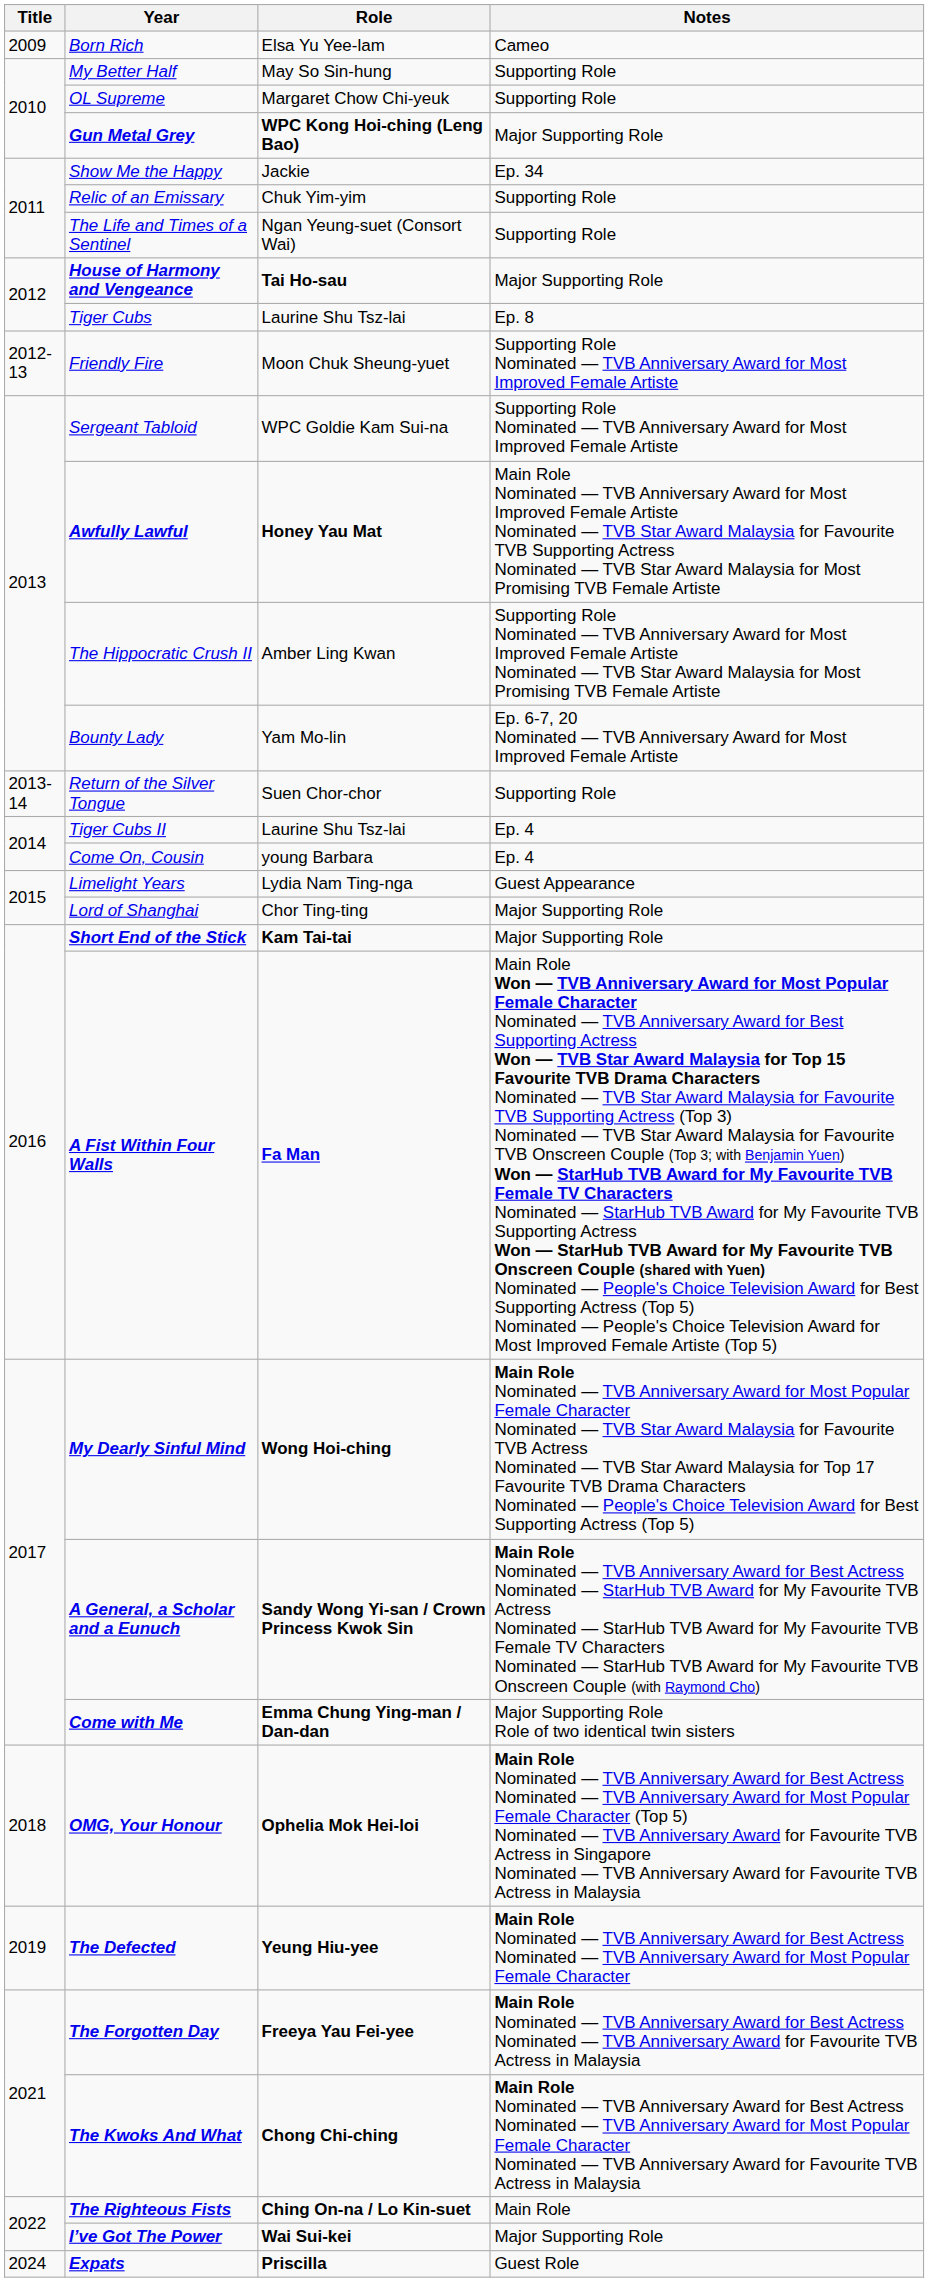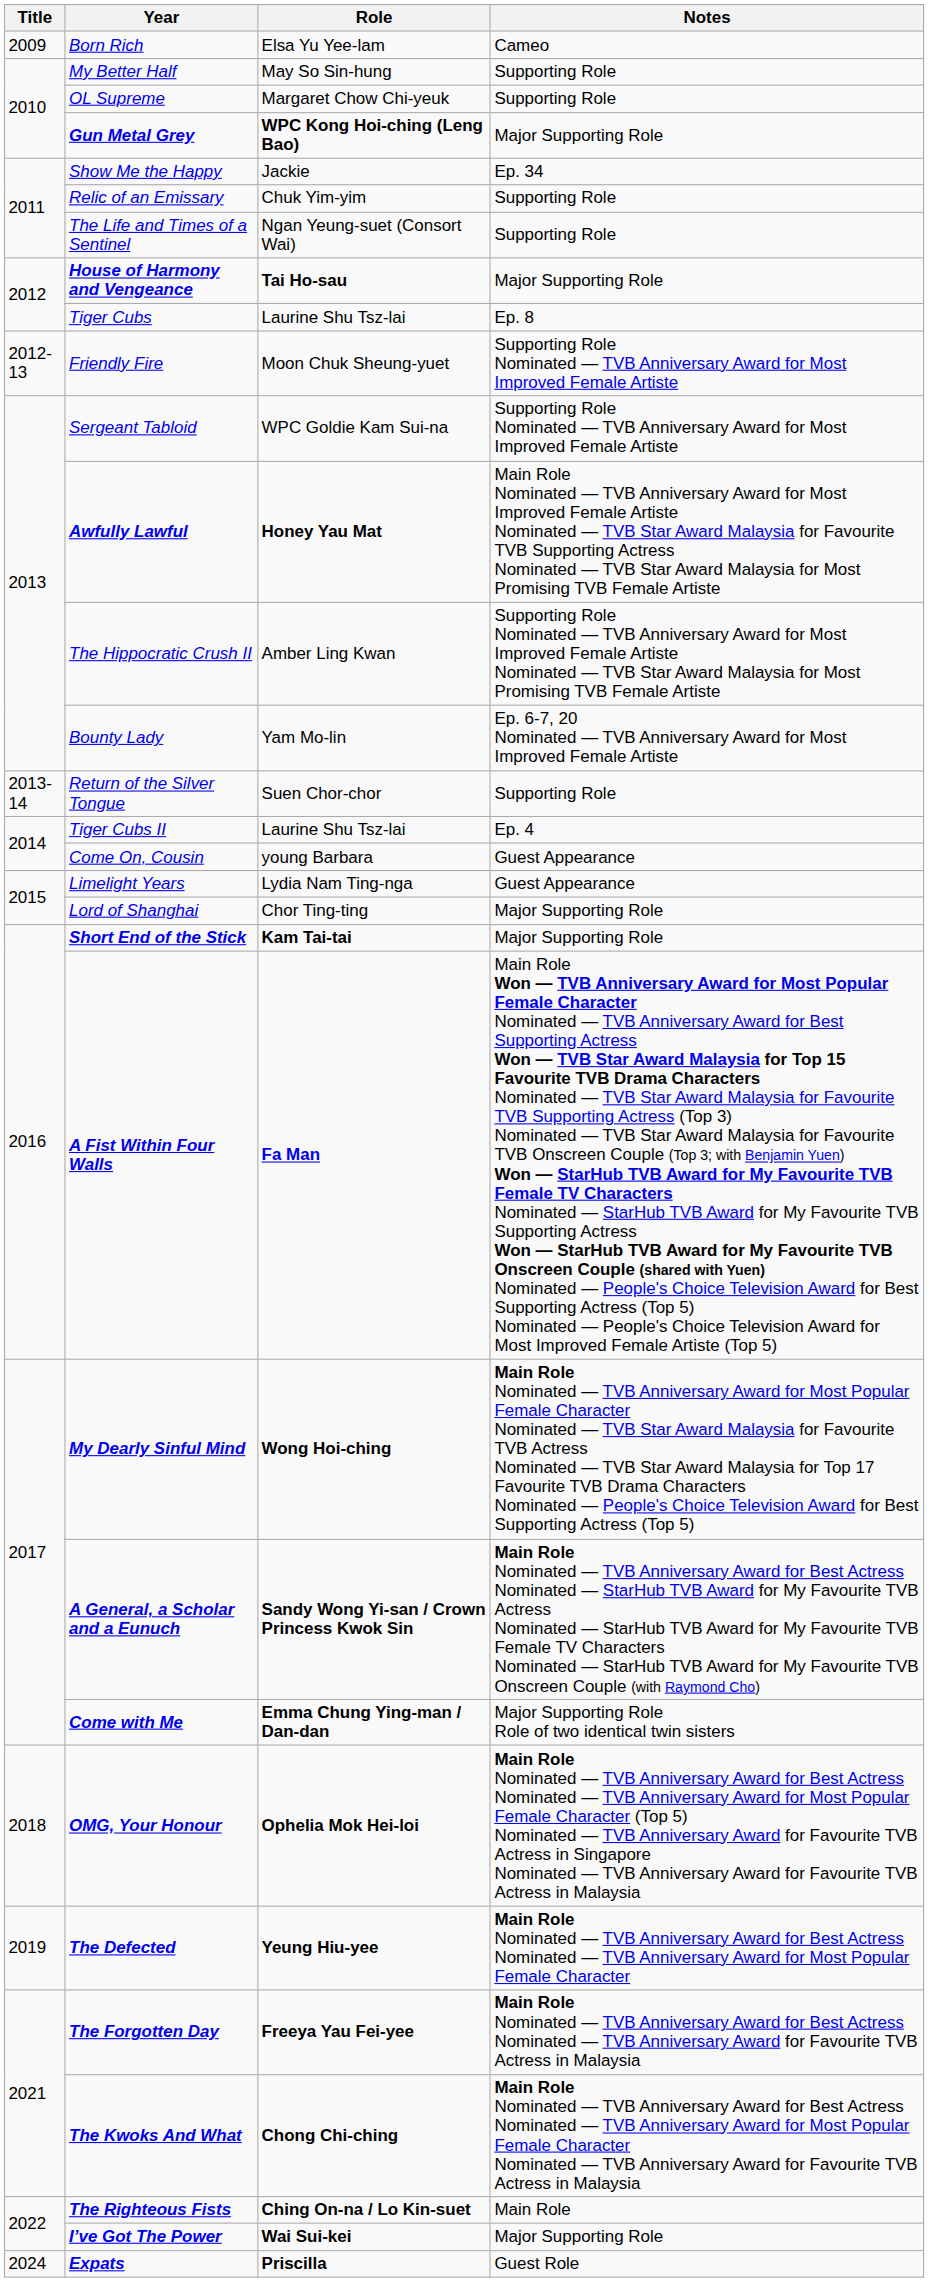Come On, Cousin | Notes: Ep. 4 -> Guest Appearance
